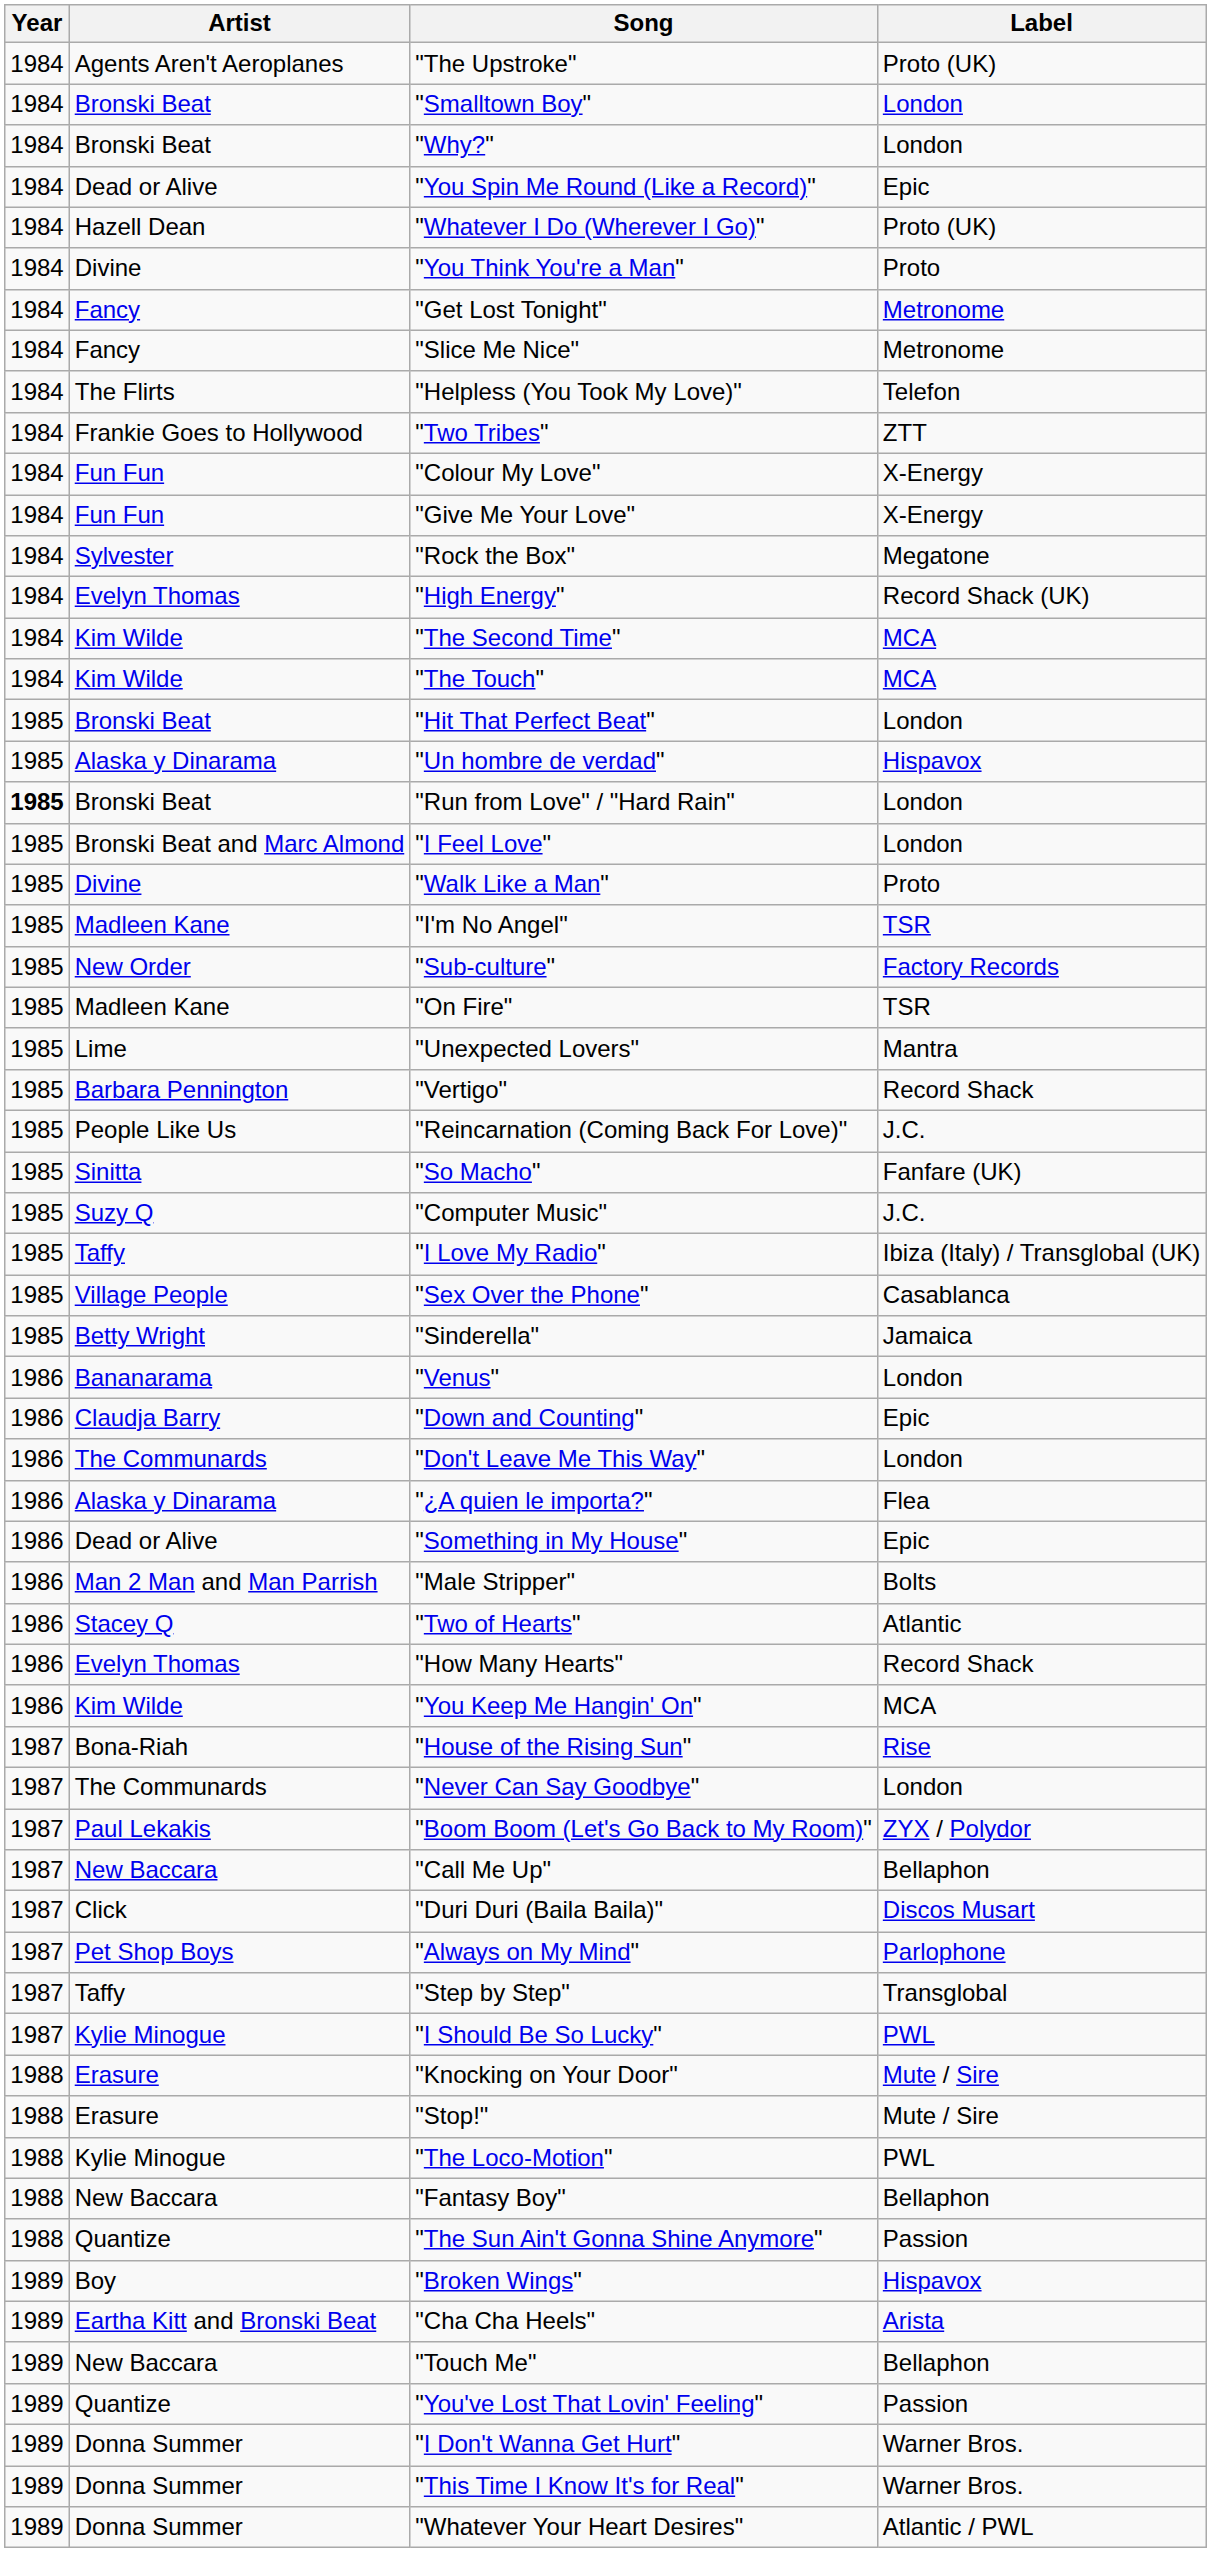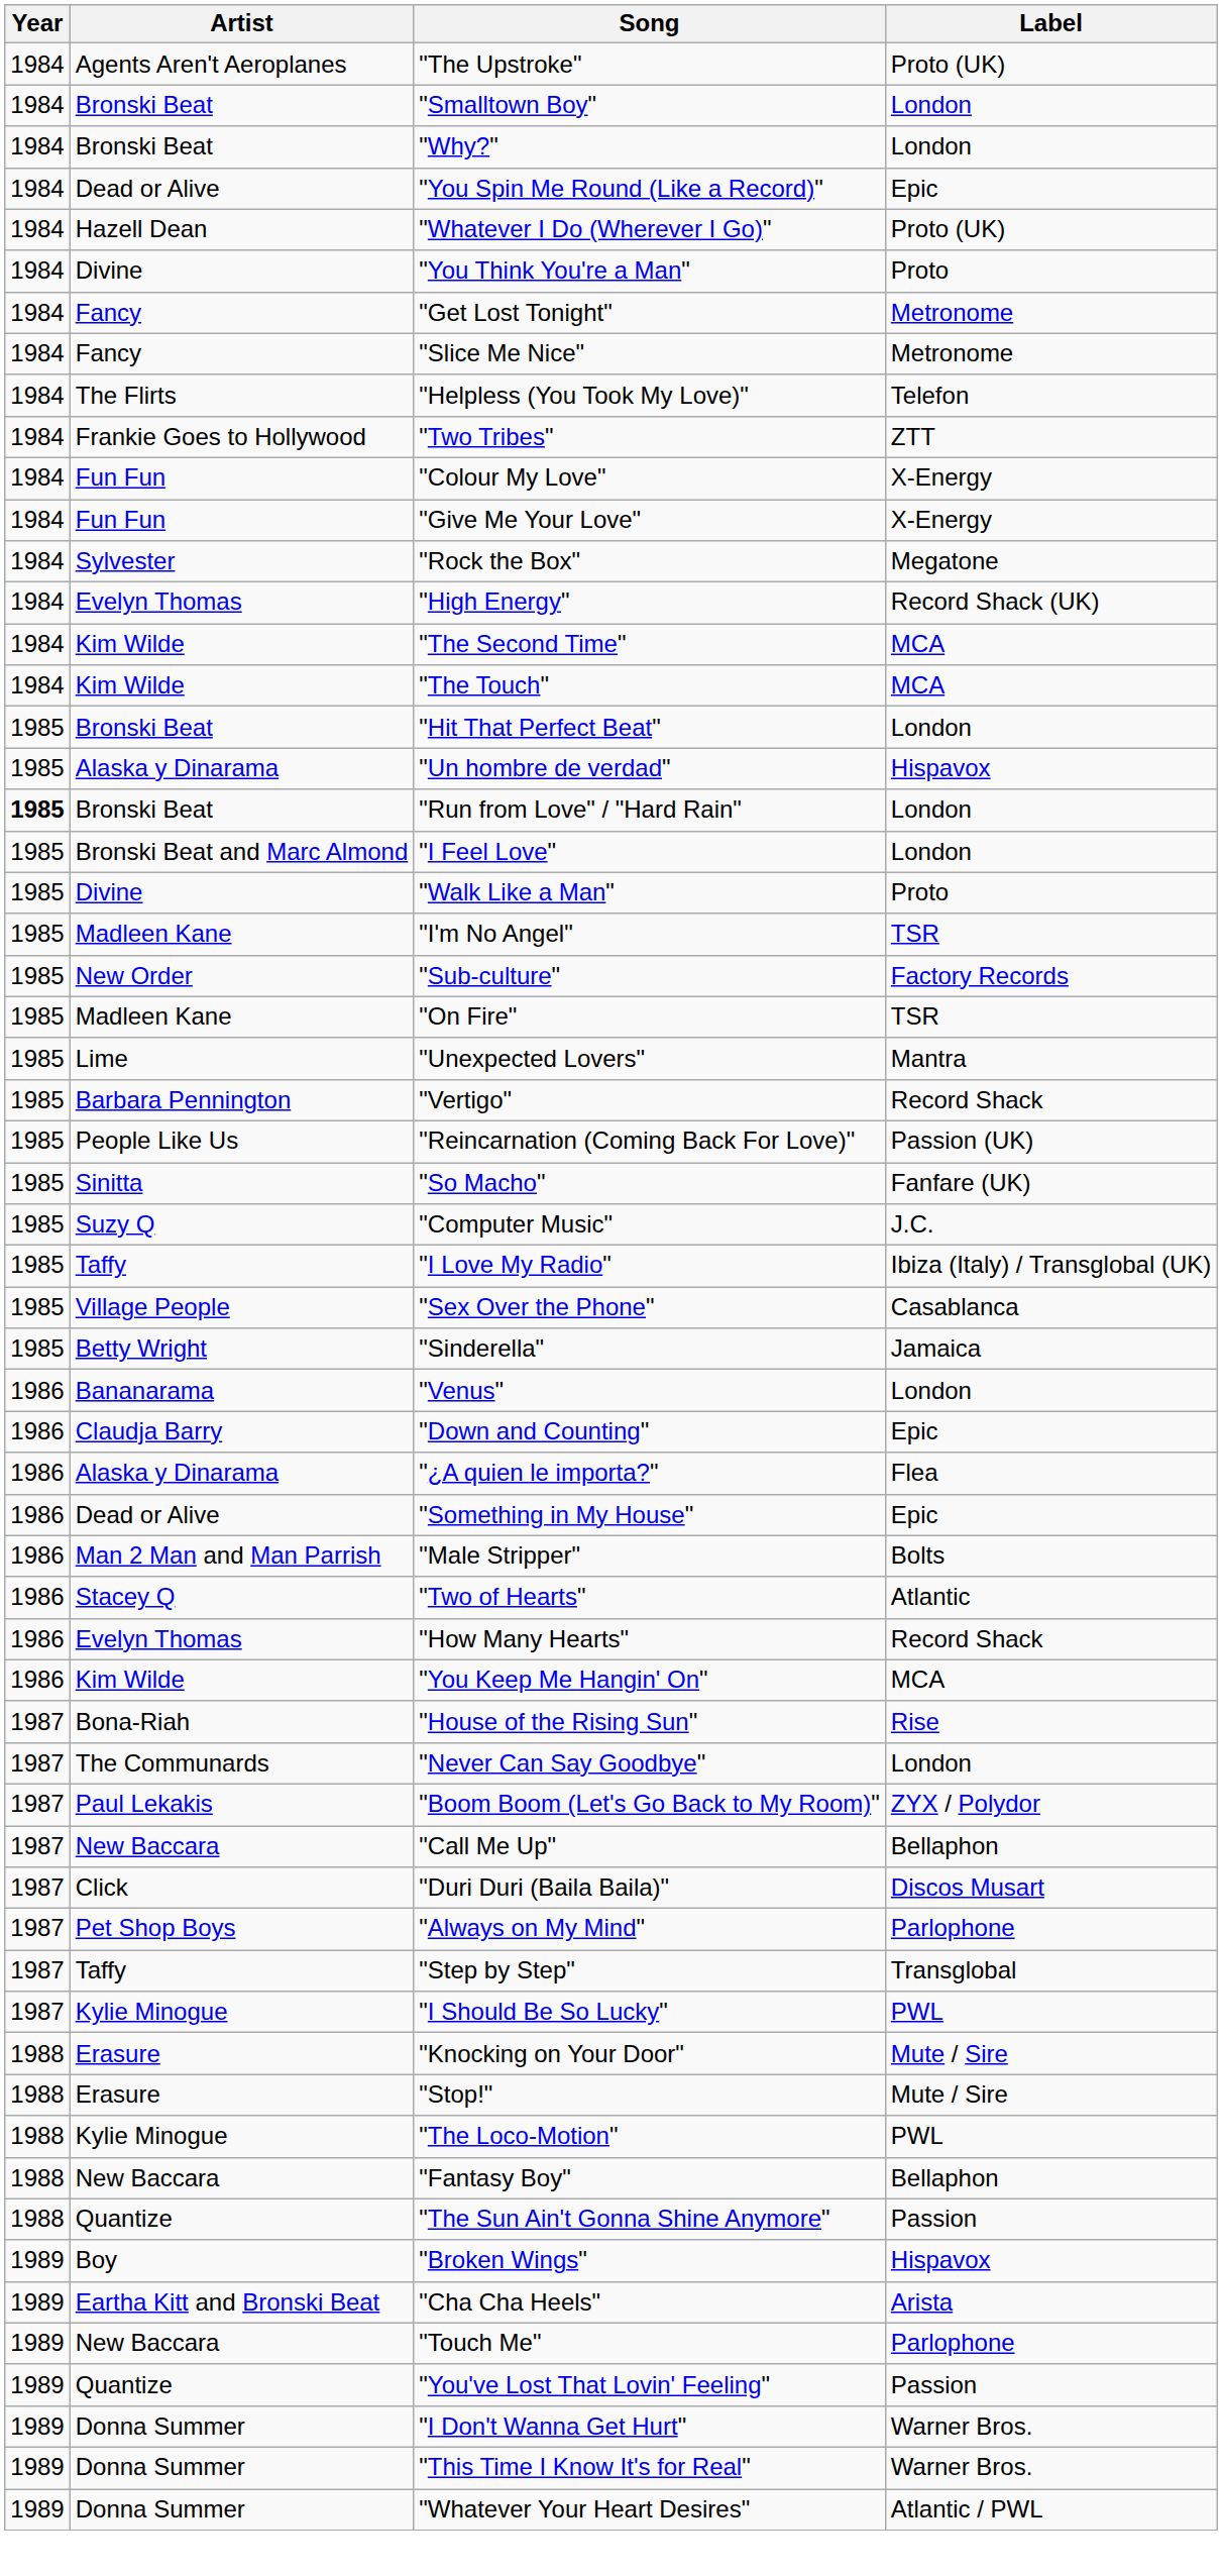"Reincarnation (Coming Back For Love)" | Label: J.C. -> Passion (UK)
- row: 1986 | The Communards | "Don't Leave Me This Way" | London
"Touch Me" | Label: Bellaphon -> Parlophone
